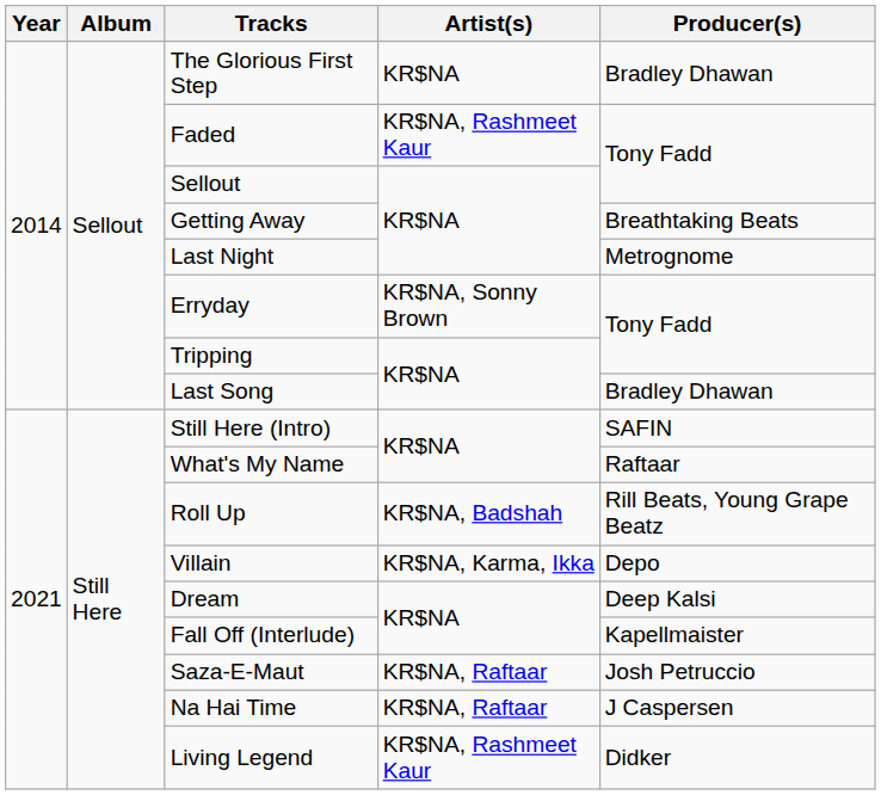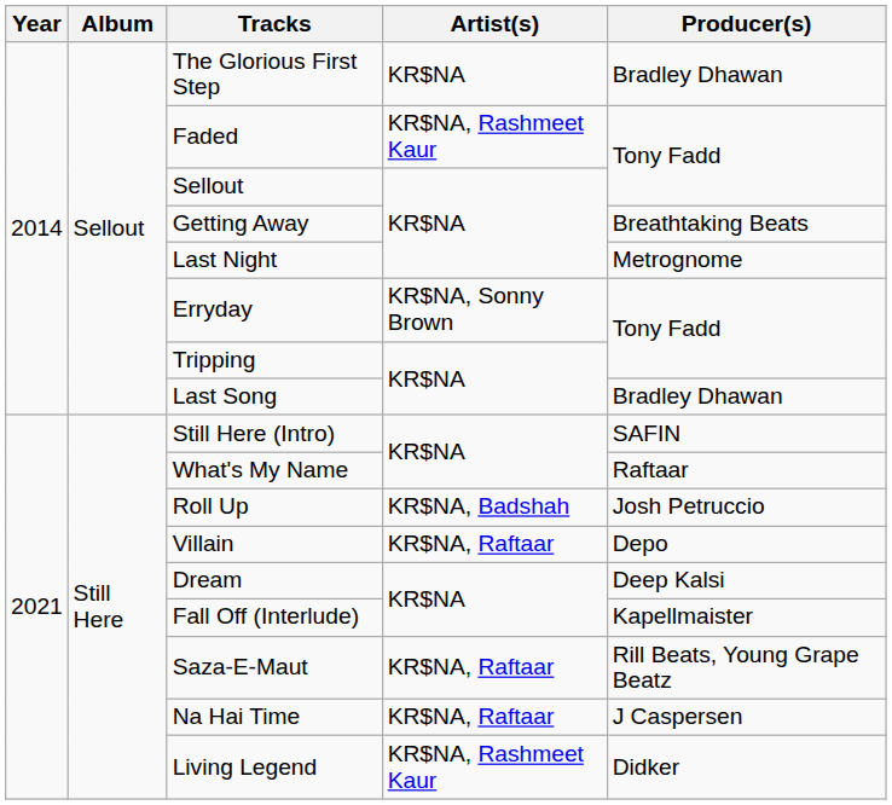Roll Up | Producer(s): Rill Beats, Young Grape Beatz -> Josh Petruccio
Villain | Artist(s): KR$NA, Karma, Ikka -> KR$NA, Raftaar
Saza-E-Maut | Producer(s): Josh Petruccio -> Rill Beats, Young Grape Beatz
